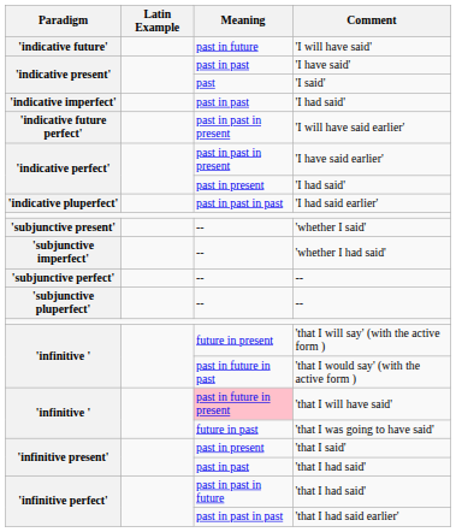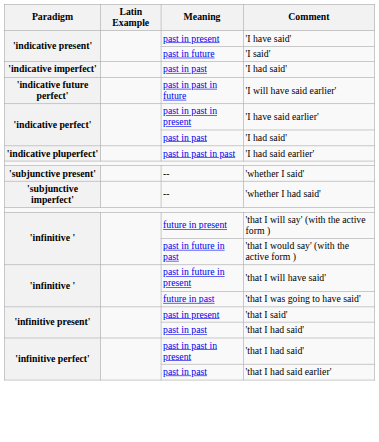- row: 'indicative future' | past in future | 'I will have said'
'I have said' | Meaning: past in past -> past in present
'I said' | Meaning: past -> past in future
'I will have said earlier' | Meaning: past in past in present -> past in past in future
'indicative perfect' / 'I had said' | Meaning: past in present -> past in past
- row: 'subjunctive perfect' | -- | --
- row: 'subjunctive pluperfect' | -- | --
'that I will have said' | Meaning: pink background -> no background
'infinitive perfect' / 'that I had said' | Meaning: past in past in future -> past in past in present
'that I had said earlier' | Meaning: past in past in past -> past in past
